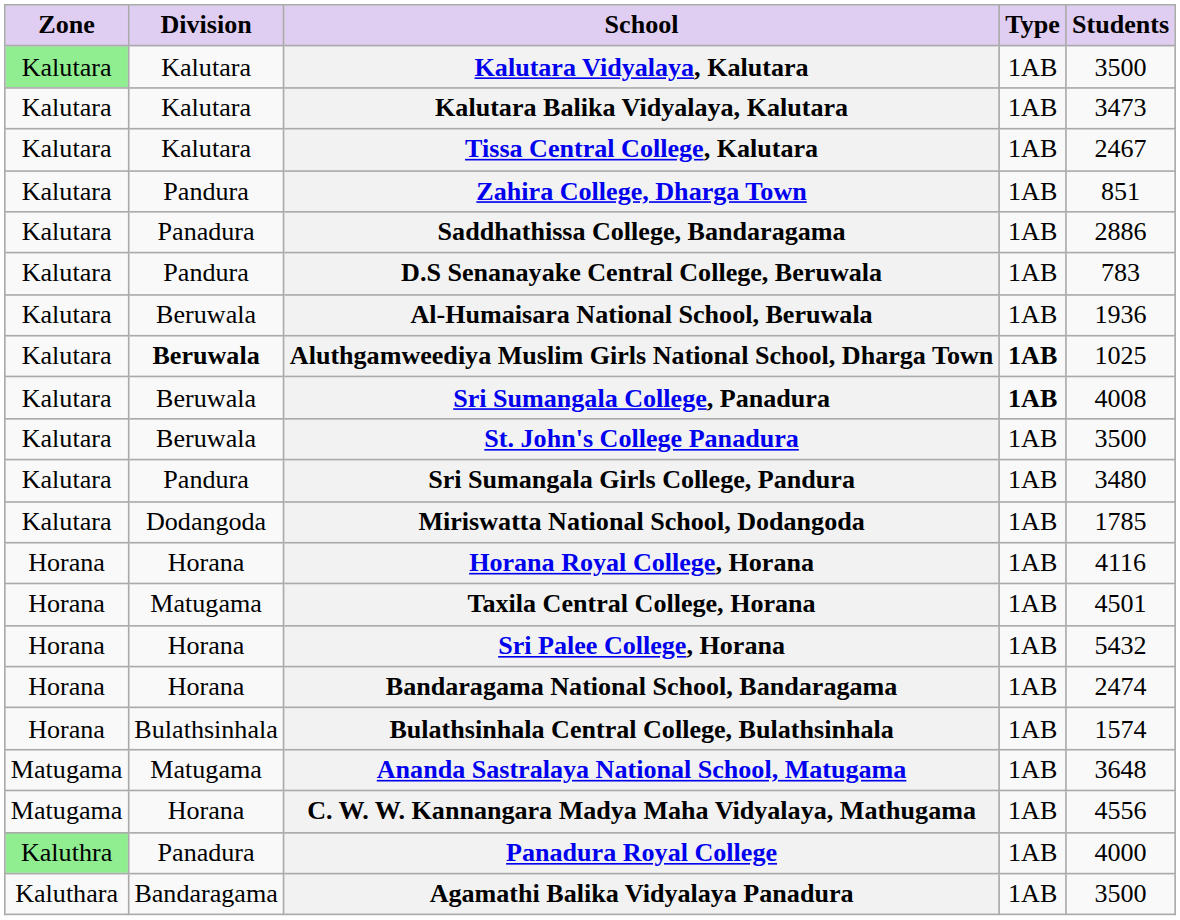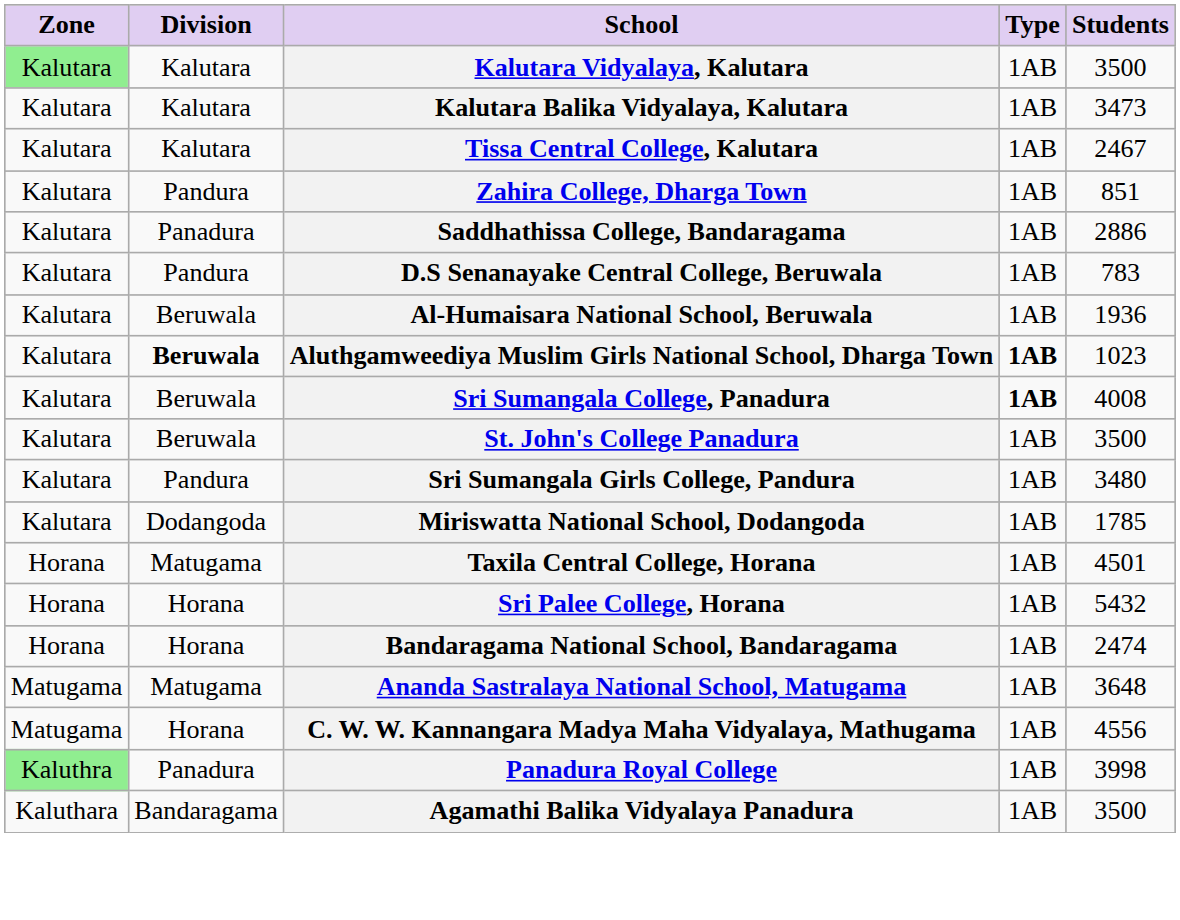Aluthgamweediya Muslim Girls National School, Dharga Town | Students: 1025 -> 1023
- row: Horana | Horana | Horana Royal College, Horana | 1AB | 4116
- row: Horana | Bulathsinhala | Bulathsinhala Central College, Bulathsinhala | 1AB | 1574
Panadura Royal College | Students: 4000 -> 3998
